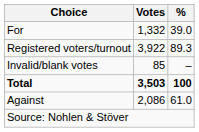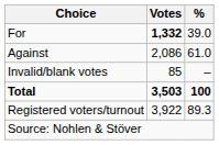For | Votes: normal -> bold
rows swapped: Against <-> Registered voters/turnout
